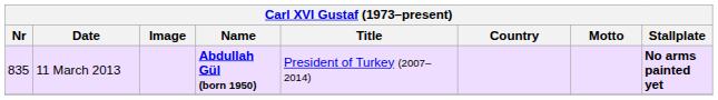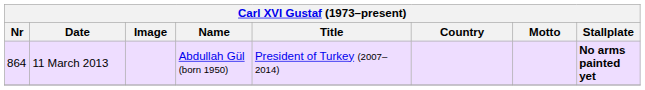11 March 2013 | Nr: 835 -> 864
11 March 2013 | Name: bold -> normal
